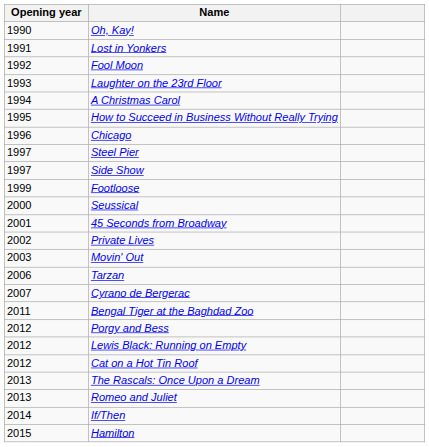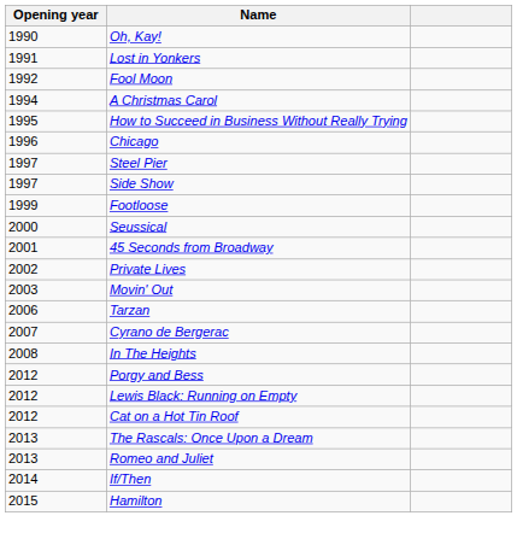- row: 1993 | Laughter on the 23rd Floor
+ row: 2008 | In The Heights
- row: 2011 | Bengal Tiger at the Baghdad Zoo
